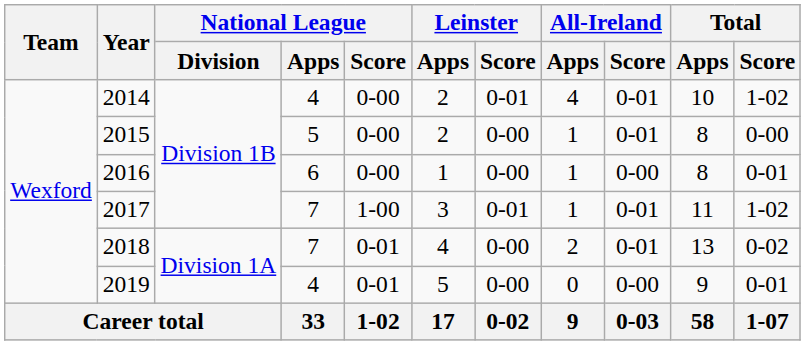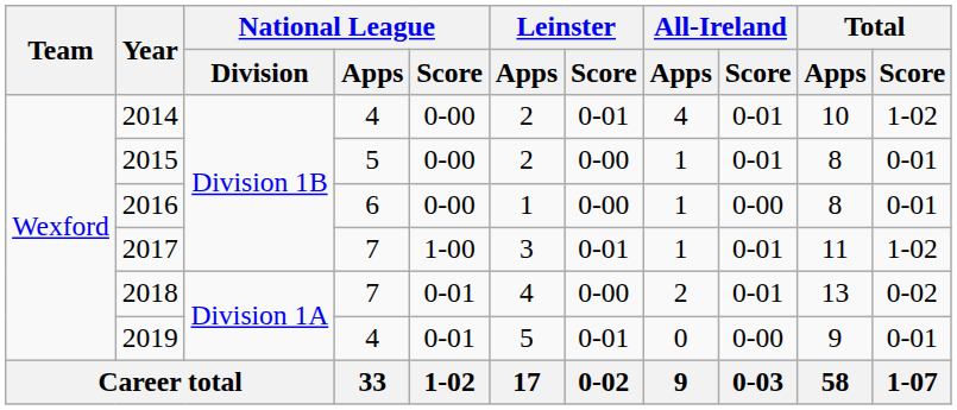2015 | Total / Score: 0-00 -> 0-01
2019 | Leinster / Score: 0-00 -> 0-01
